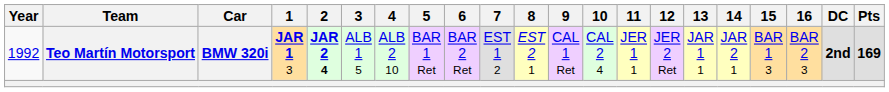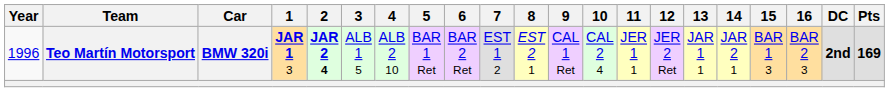Teo Martín Motorsport | Year: 1992 -> 1996
